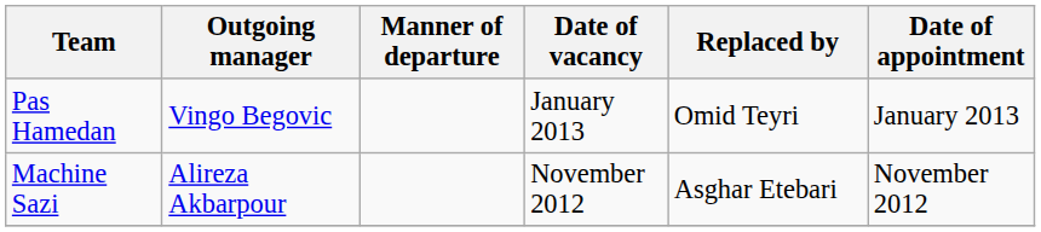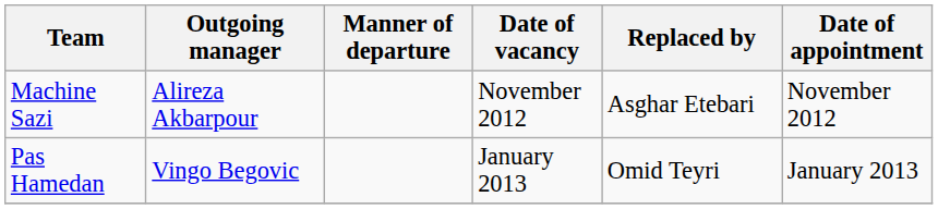rows swapped: Machine Sazi <-> Pas Hamedan
